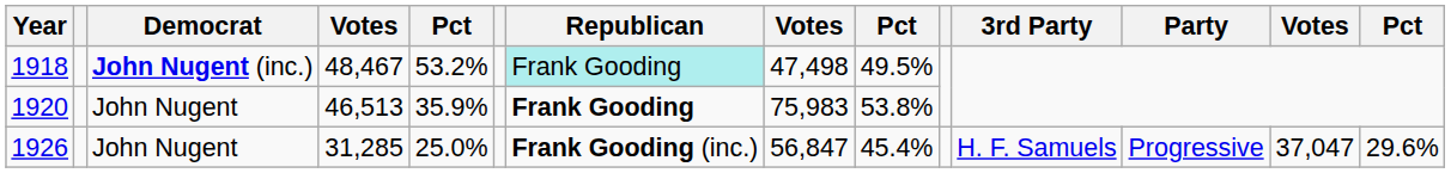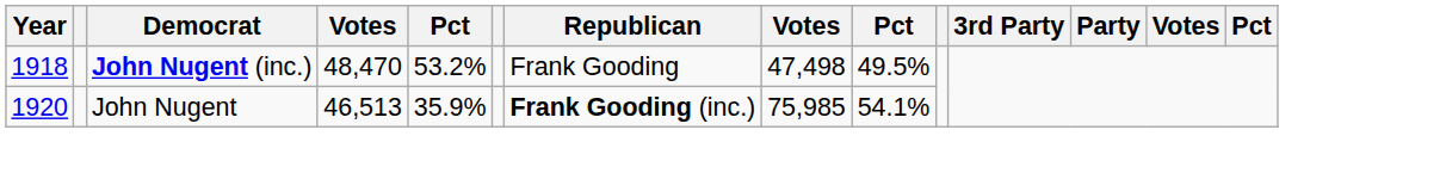1918 | column 4: 48,467 -> 48,470
1918 | Republican: paleturquoise background -> no background
1920 | Republican: Frank Gooding -> Frank Gooding (inc.)
1920 | column 8: 75,983 -> 75,985
1920 | column 9: 53.8% -> 54.1%
- row: 1926 | John Nugent | 31,285 | 25.0% | Frank Gooding (inc.) | 56,847 | 45.4% | H. F. Samuels | Progressive | 37,047 | 29.6%
